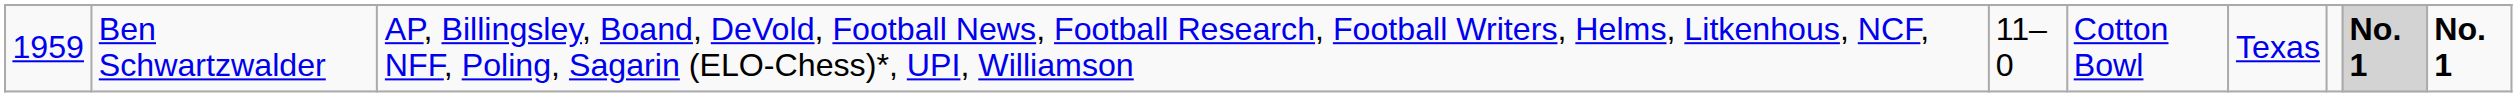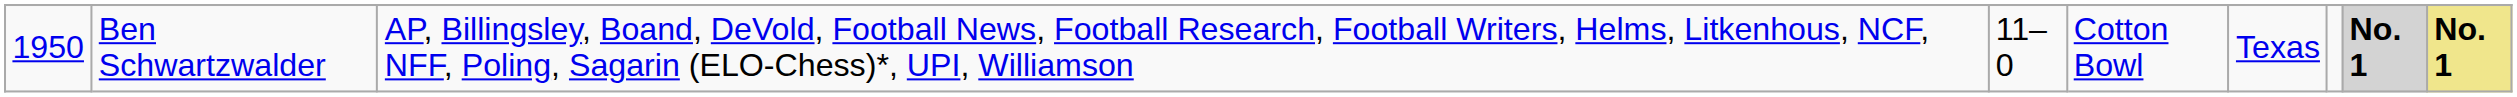Ben Schwartzwalder | column 1: 1959 -> 1950
Ben Schwartzwalder | column 9: no background -> khaki background
